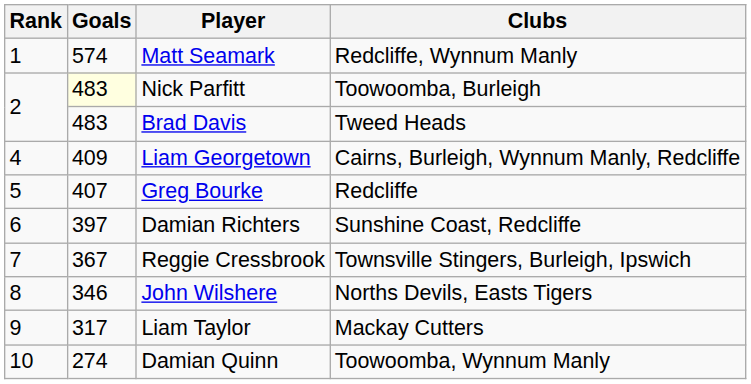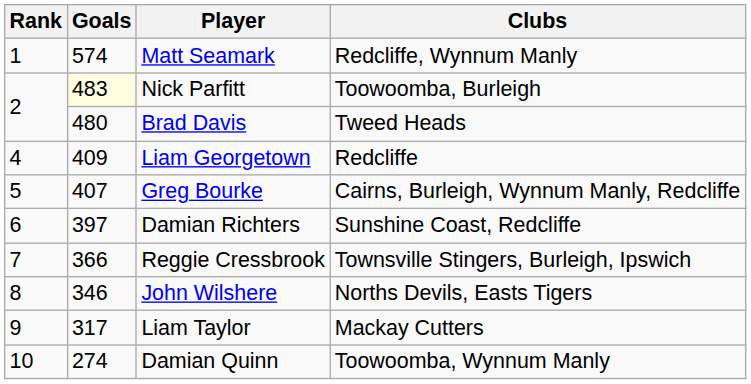Brad Davis | Goals: 483 -> 480
Liam Georgetown | Clubs: Cairns, Burleigh, Wynnum Manly, Redcliffe -> Redcliffe
Greg Bourke | Clubs: Redcliffe -> Cairns, Burleigh, Wynnum Manly, Redcliffe
Reggie Cressbrook | Goals: 367 -> 366
